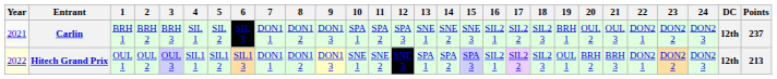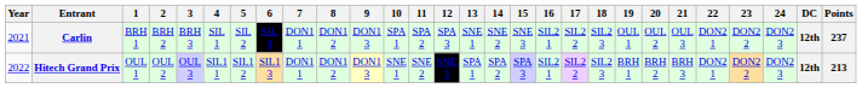Carlin | 19: BRH 1 -> OUL 1
Hitech Grand Prix | Year: lightyellow background -> no background
Hitech Grand Prix | 19: OUL 1 -> BRH 1
